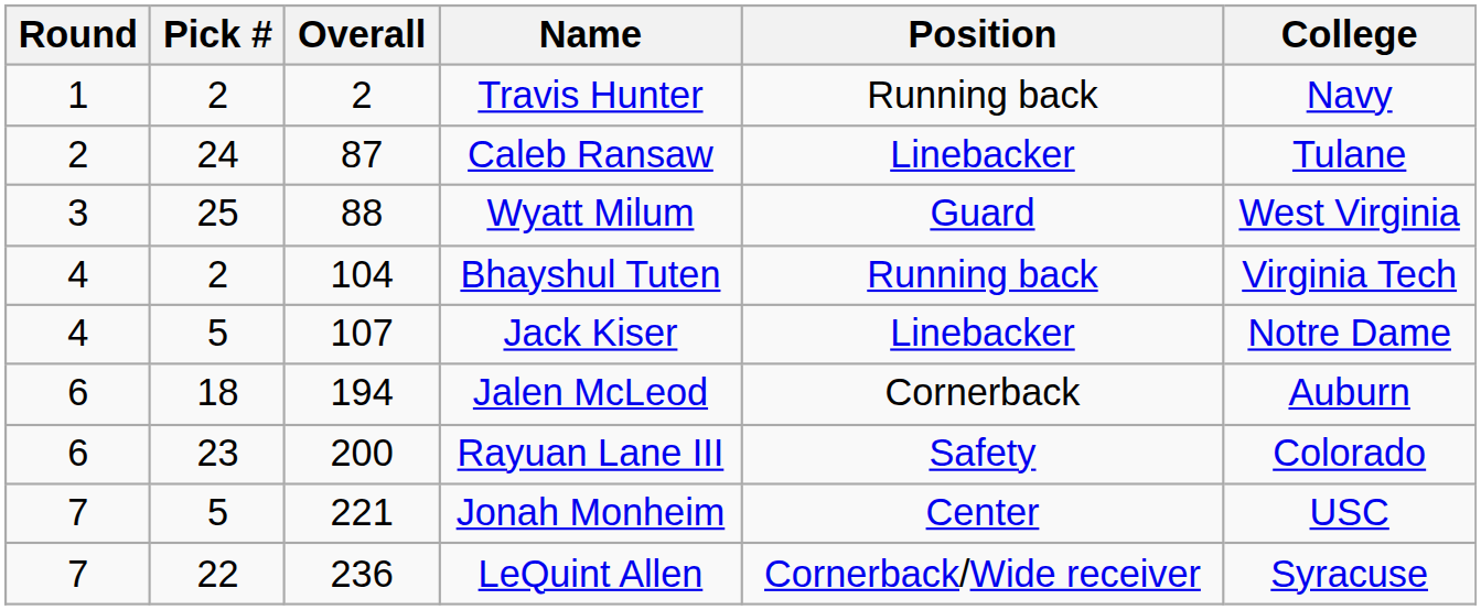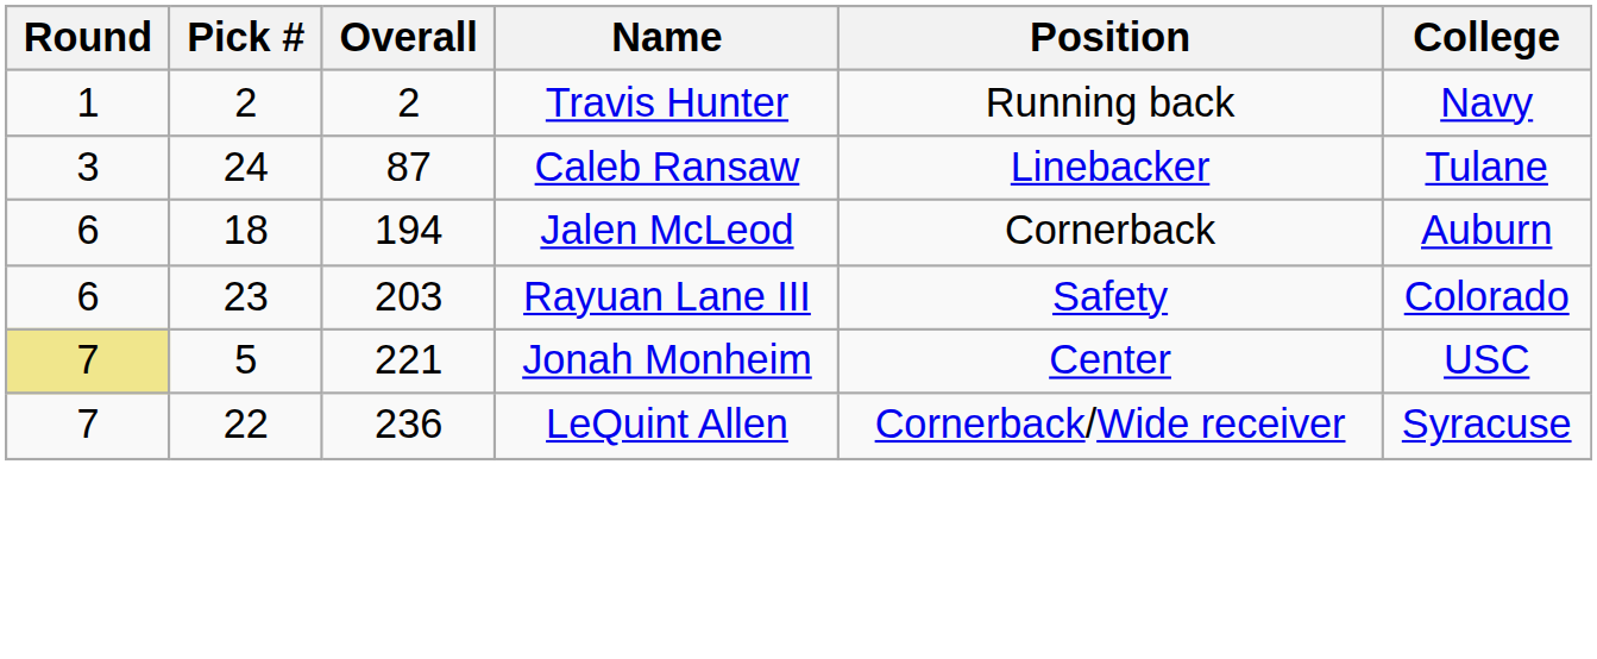Caleb Ransaw | Round: 2 -> 3
- row: 3 | 25 | 88 | Wyatt Milum | Guard | West Virginia
- row: 4 | 2 | 104 | Bhayshul Tuten | Running back | Virginia Tech
- row: 4 | 5 | 107 | Jack Kiser | Linebacker | Notre Dame
Rayuan Lane III | Overall: 200 -> 203
Jonah Monheim | Round: no background -> khaki background
